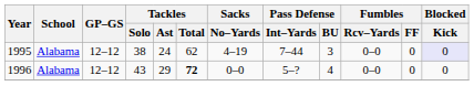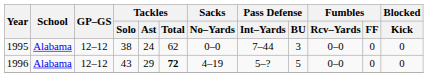1995 | Sacks / No–Yards: 4–19 -> 0–0
1995 | Blocked / Kick: lavender background -> no background
1996 | Sacks / No–Yards: 0–0 -> 4–19
1996 | Pass Defense / BU: 4 -> 5
